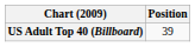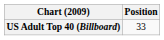US Adult Top 40 (Billboard) | Position: 39 -> 33
